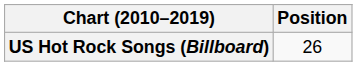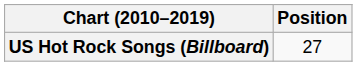US Hot Rock Songs (Billboard) | Position: 26 -> 27
